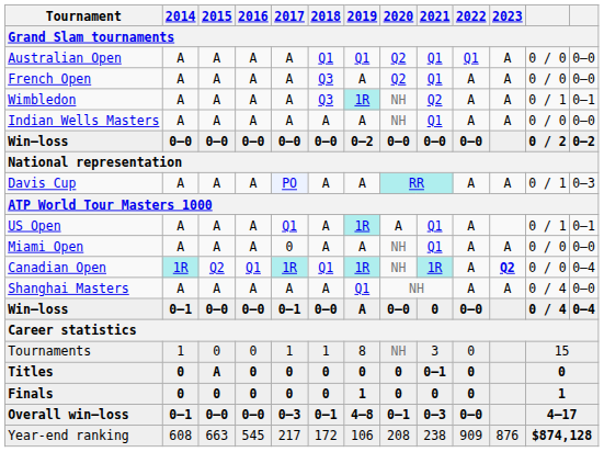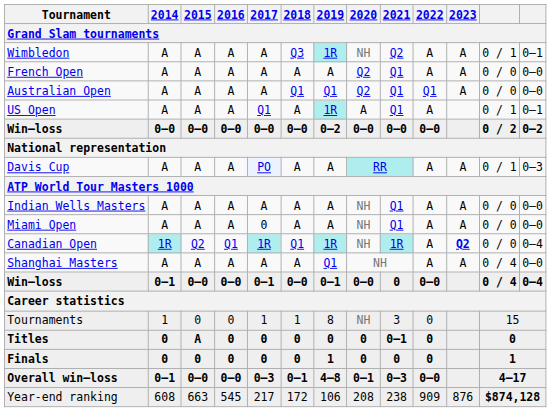rows swapped: Australian Open <-> Wimbledon
French Open | 2018: Q3 -> A
rows swapped: US Open <-> Indian Wells Masters
Win–loss / 0–1 | 2019: A -> 0–1
